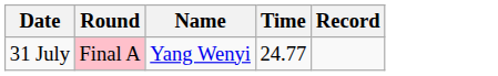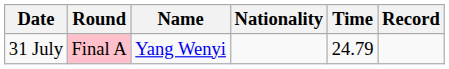+ column: Nationality
31 July | Time: 24.77 -> 24.79
